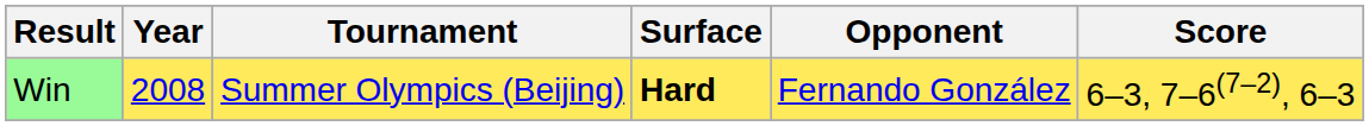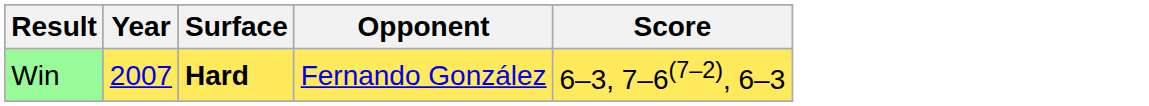- column: Tournament | Summer Olympics (Beijing)
Win | Year: 2008 -> 2007
